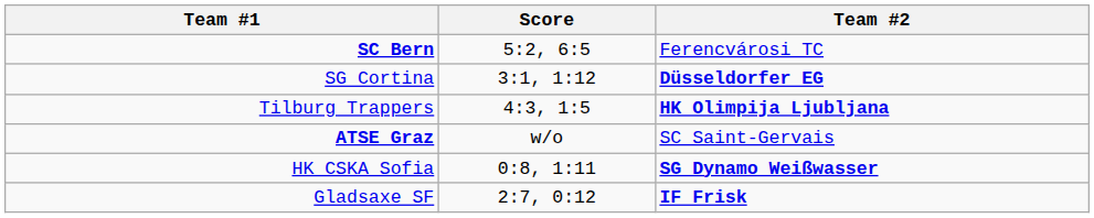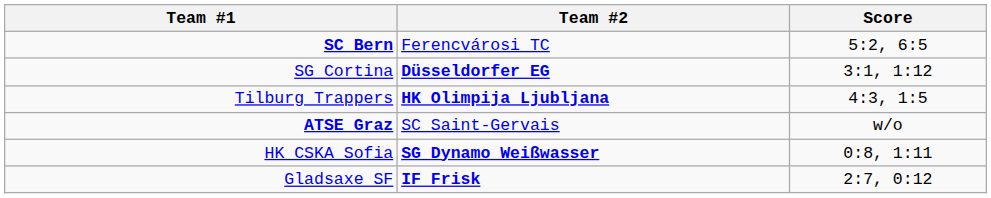columns swapped: Score <-> Team #2
